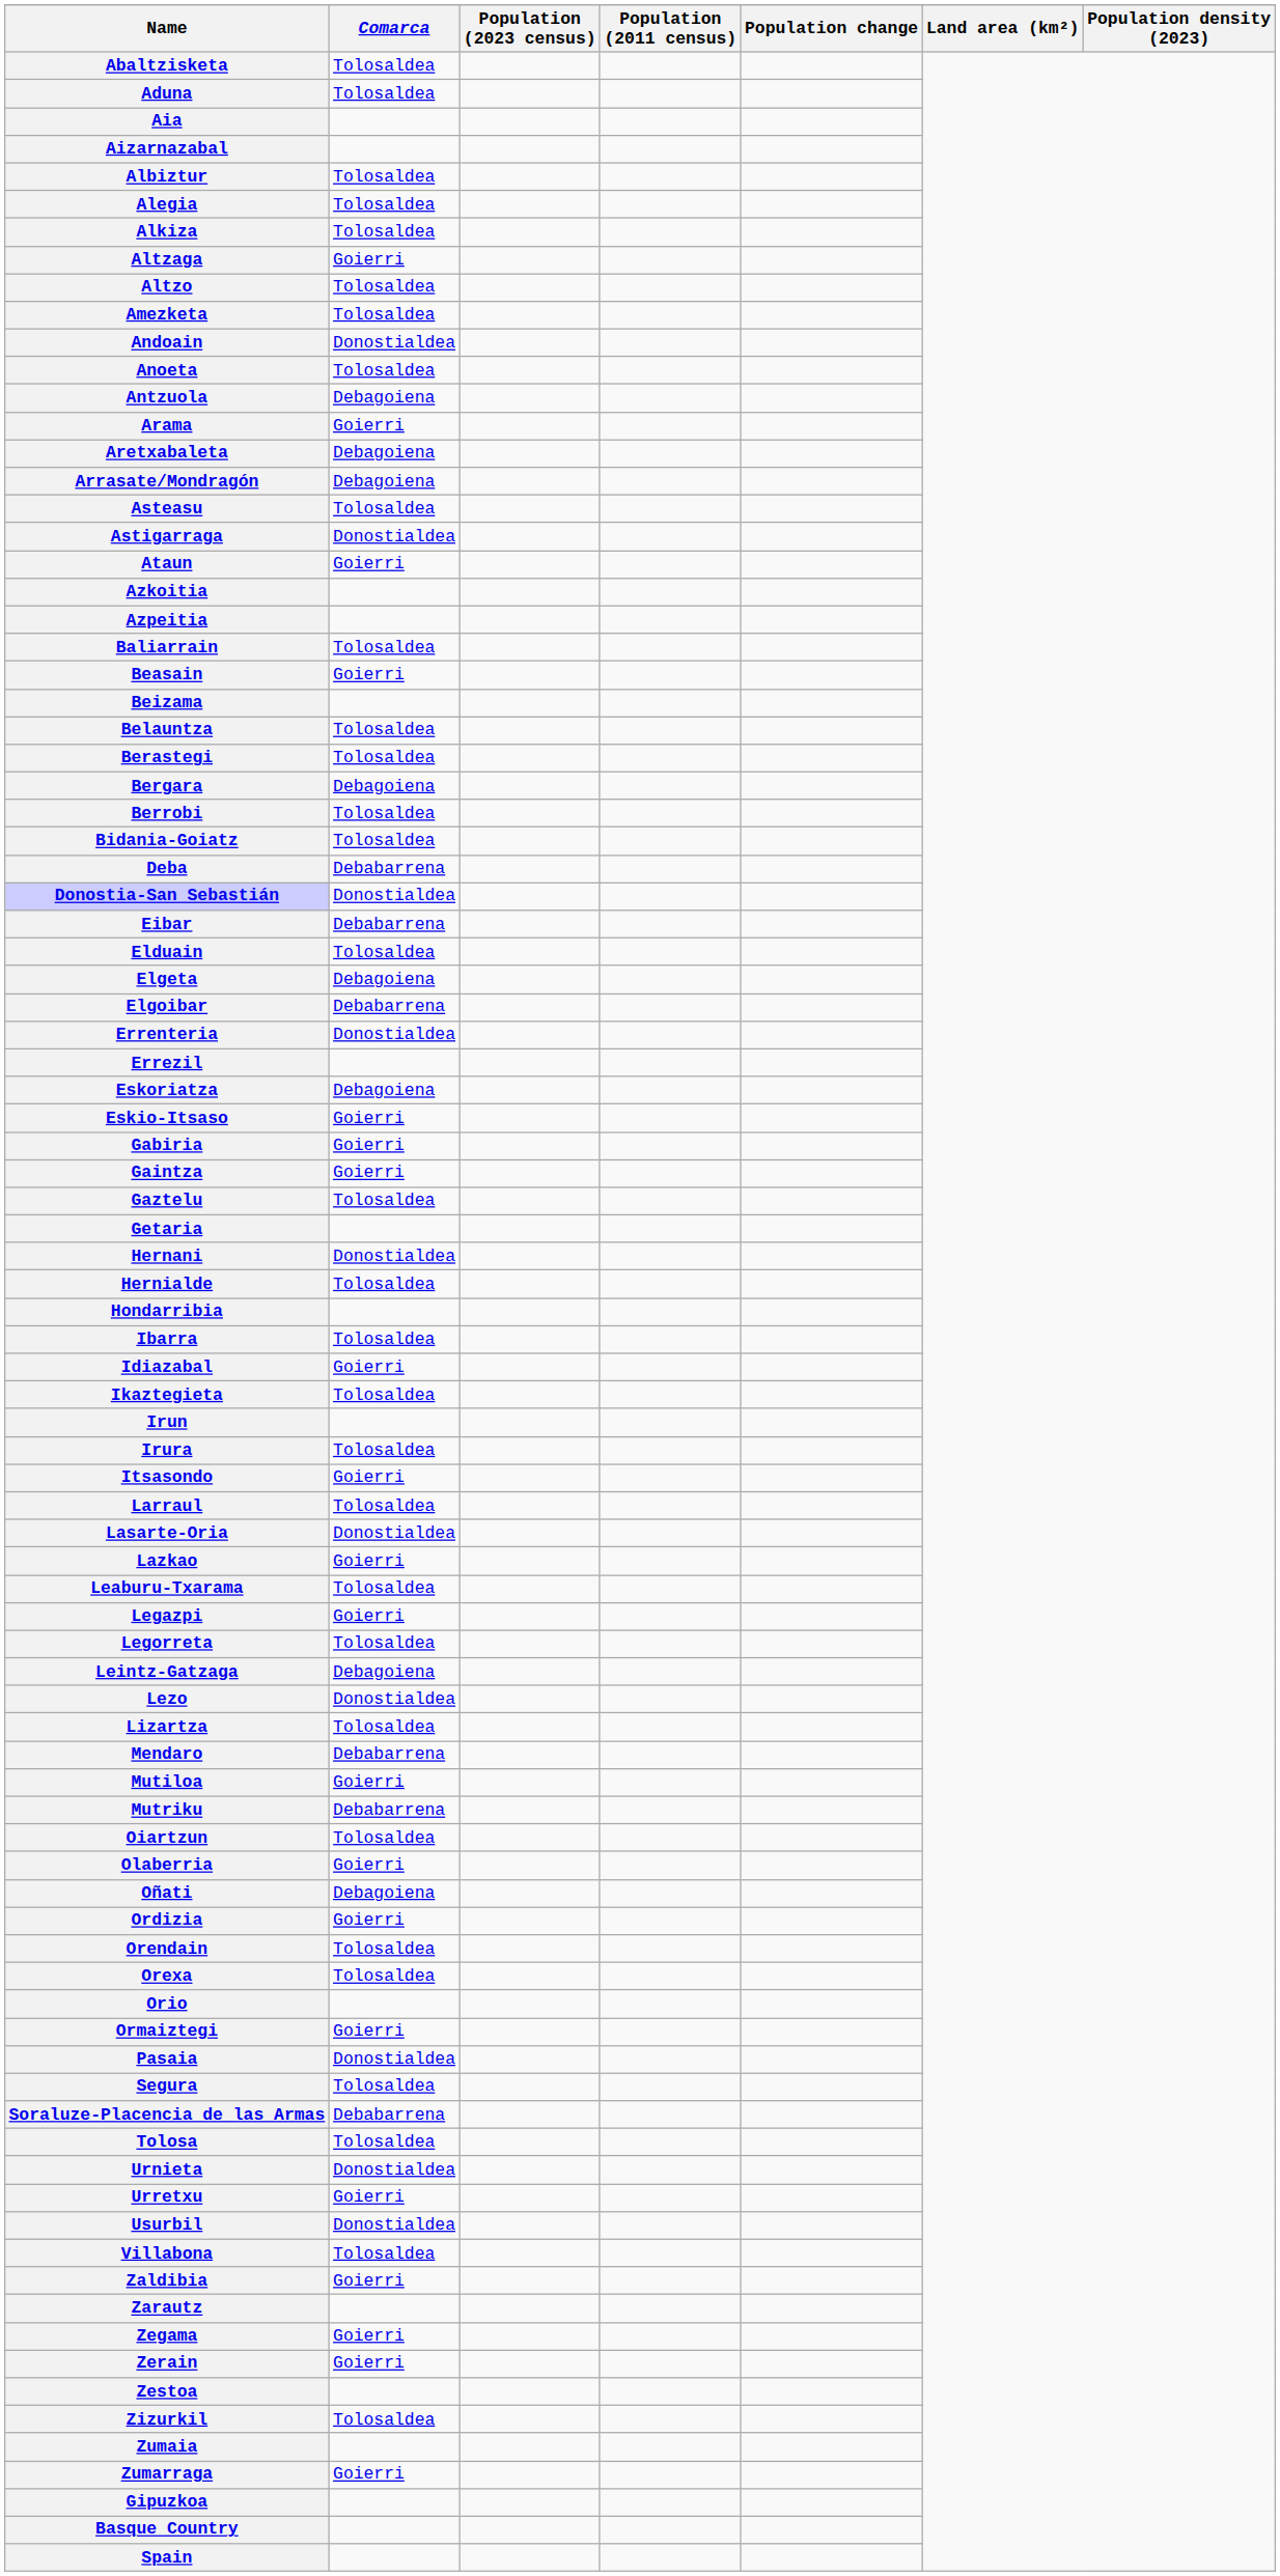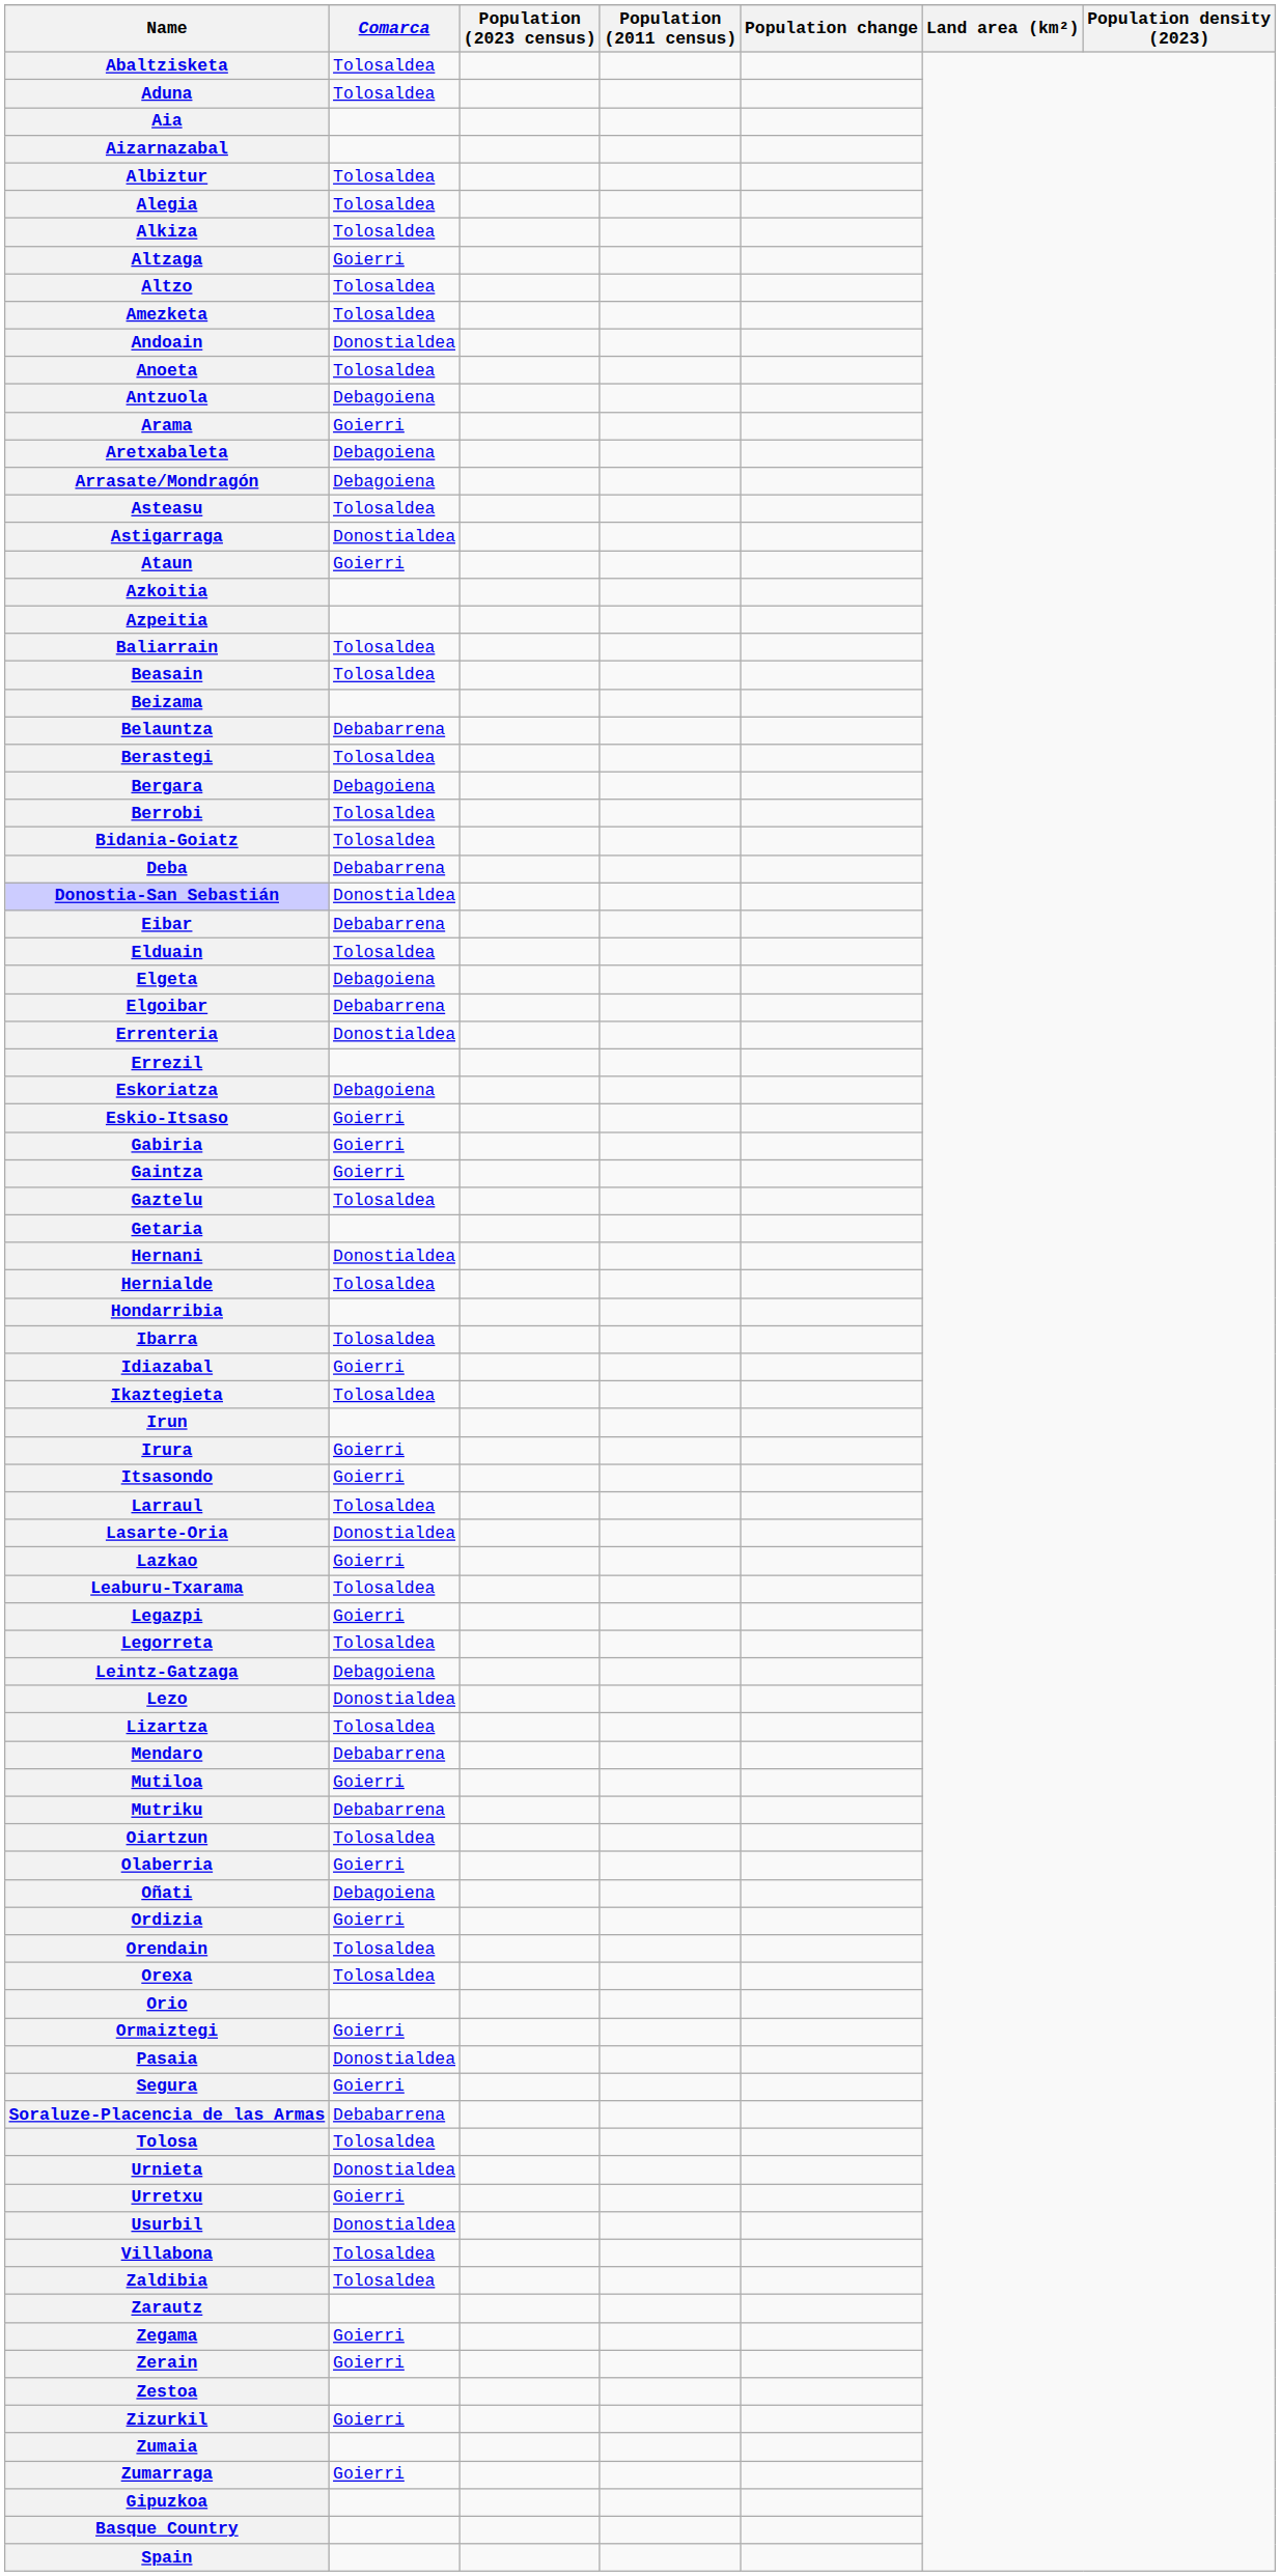Beasain | Comarca: Goierri -> Tolosaldea
Belauntza | Comarca: Tolosaldea -> Debabarrena
Irura | Comarca: Tolosaldea -> Goierri
Segura | Comarca: Tolosaldea -> Goierri
Zaldibia | Comarca: Goierri -> Tolosaldea
Zizurkil | Comarca: Tolosaldea -> Goierri
